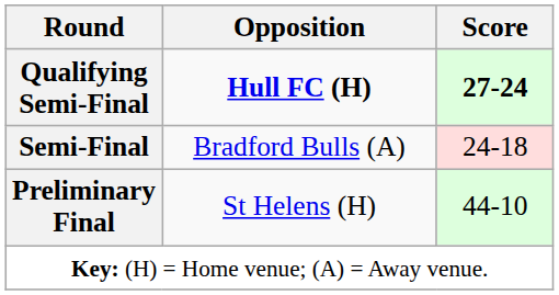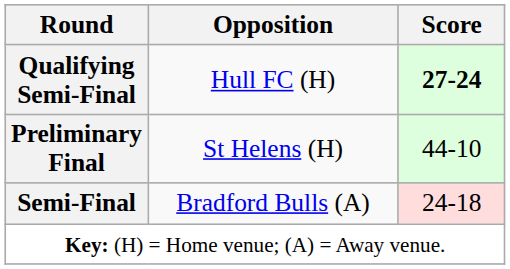Qualifying Semi-Final | Opposition: bold -> normal
rows swapped: Semi-Final <-> Preliminary Final
